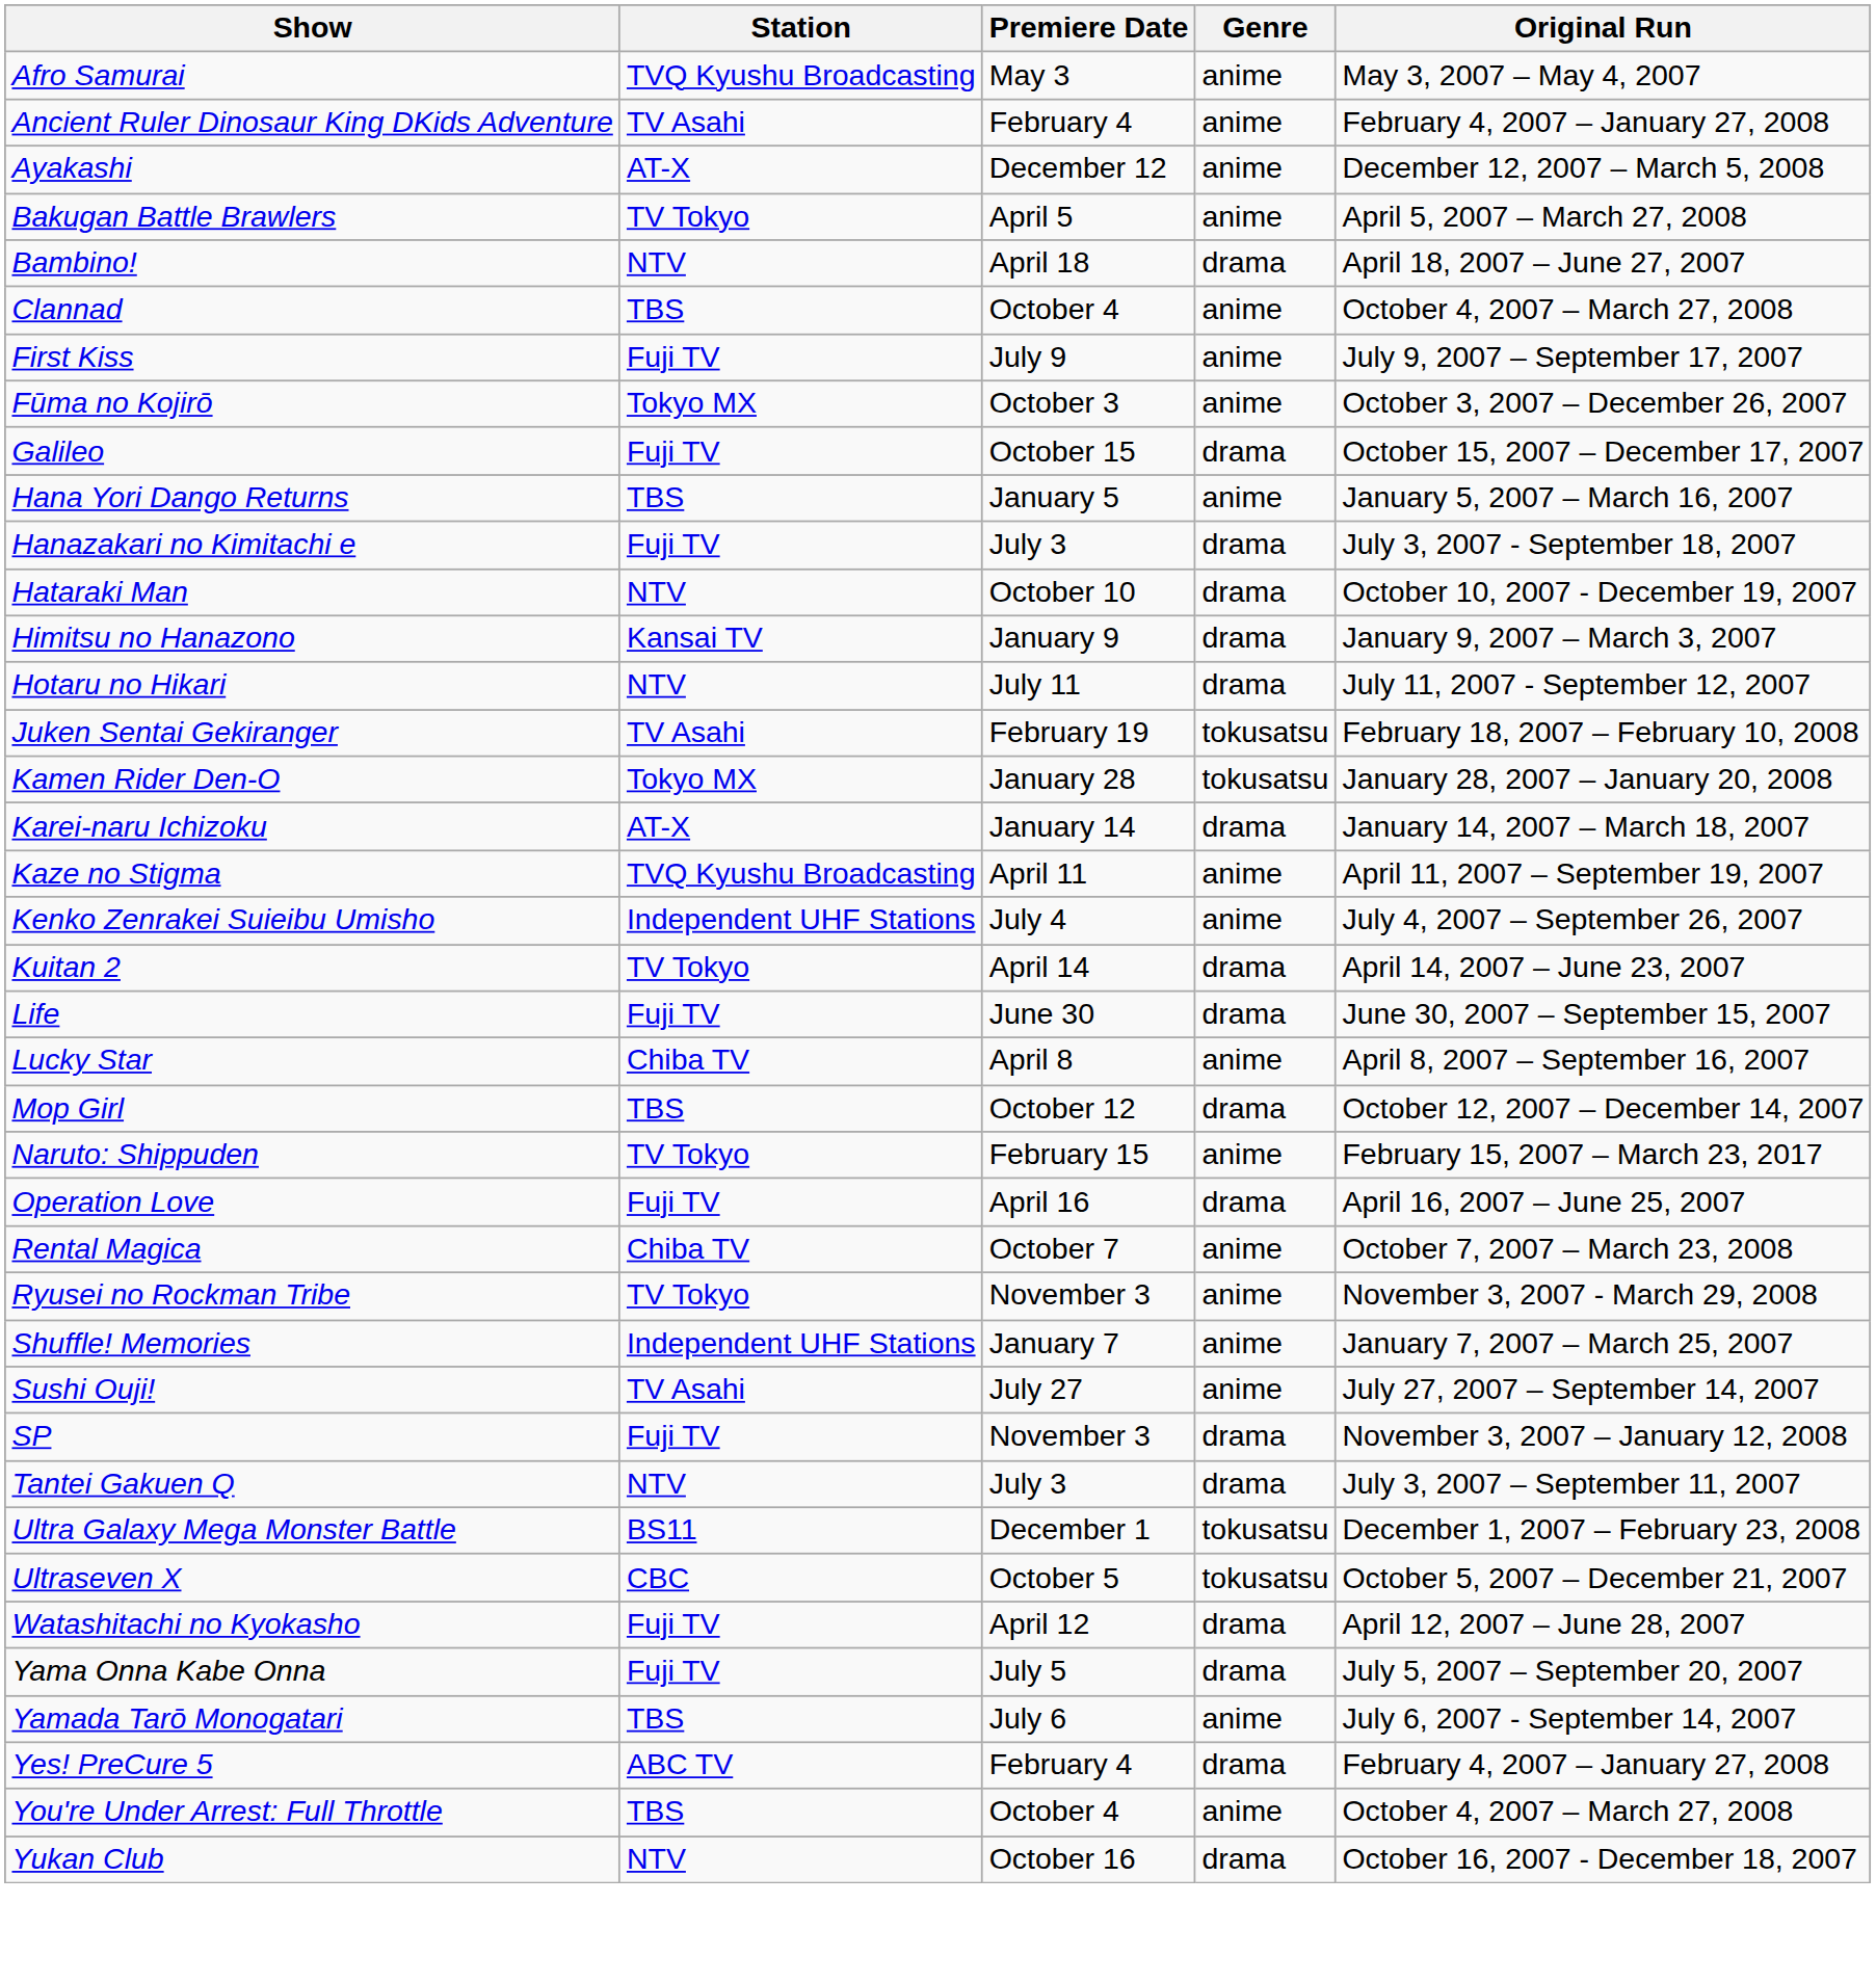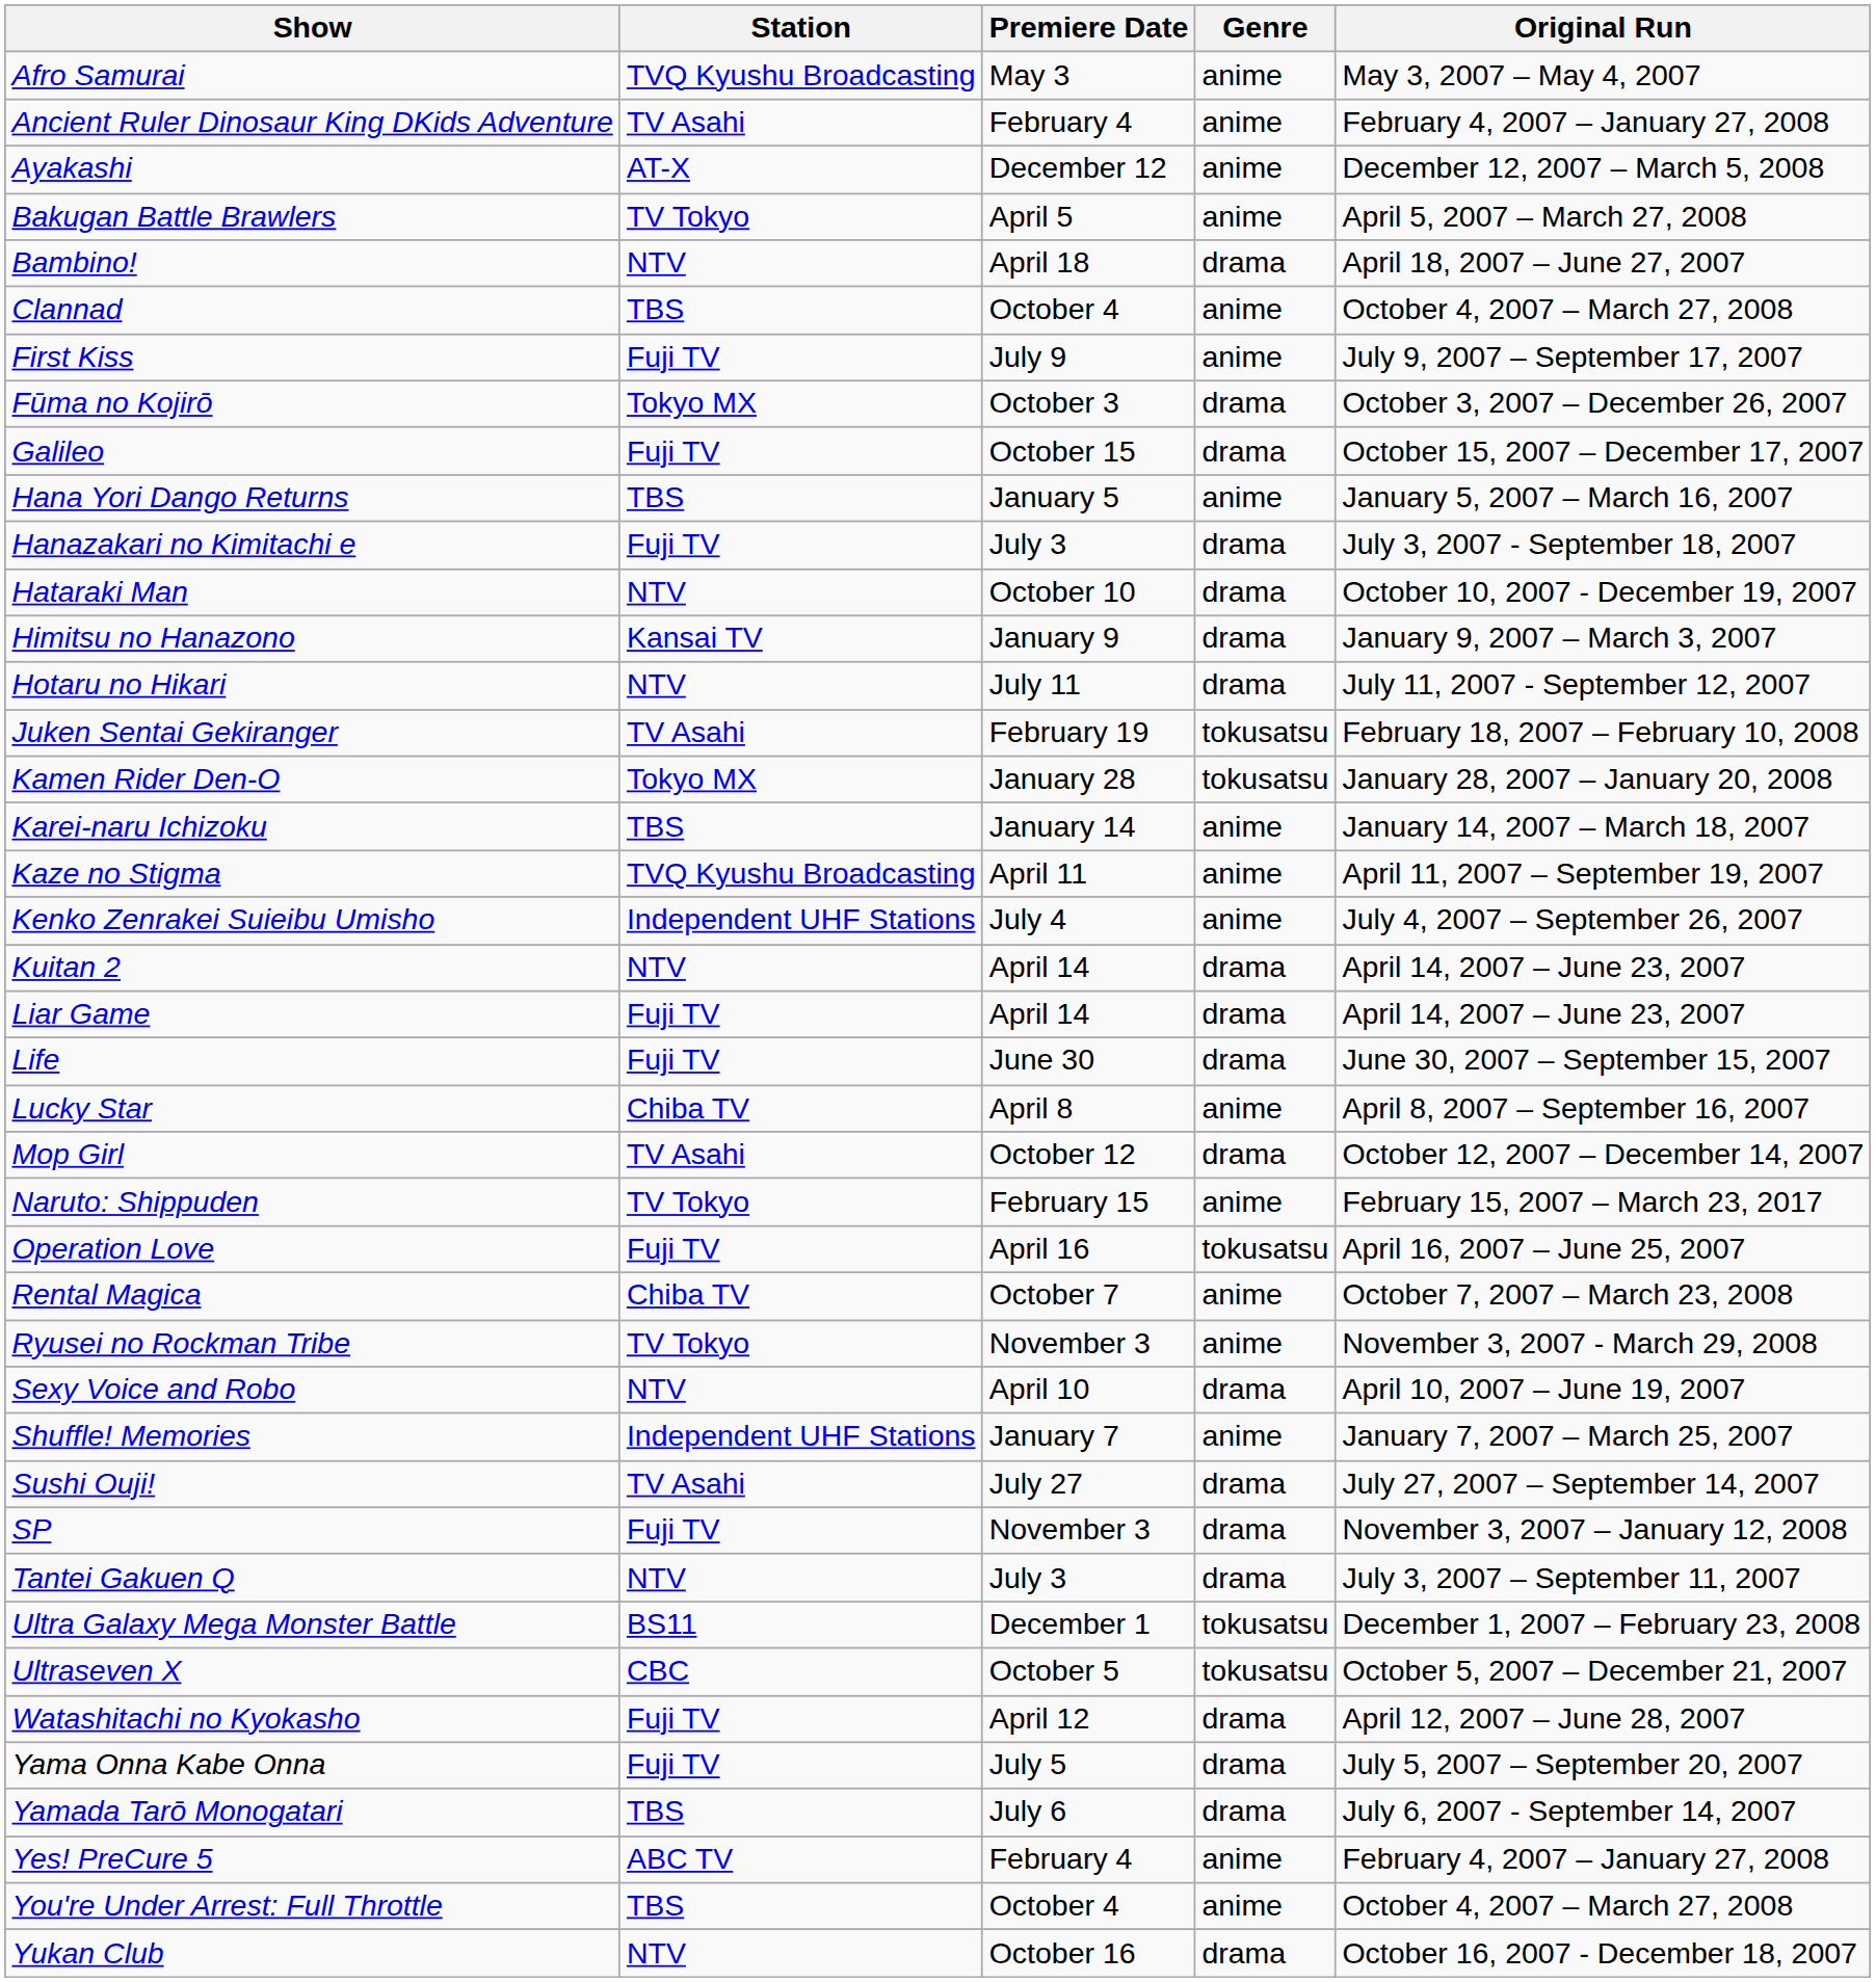Fūma no Kojirō | Genre: anime -> drama
Karei-naru Ichizoku | Station: AT-X -> TBS
Karei-naru Ichizoku | Genre: drama -> anime
Kuitan 2 | Station: TV Tokyo -> NTV
+ row: Liar Game | Fuji TV | April 14 | drama | April 14, 2007 – June 23, 2007
Mop Girl | Station: TBS -> TV Asahi
Operation Love | Genre: drama -> tokusatsu
+ row: Sexy Voice and Robo | NTV | April 10 | drama | April 10, 2007 – June 19, 2007
Sushi Ouji! | Genre: anime -> drama
Yamada Tarō Monogatari | Genre: anime -> drama
Yes! PreCure 5 | Genre: drama -> anime
